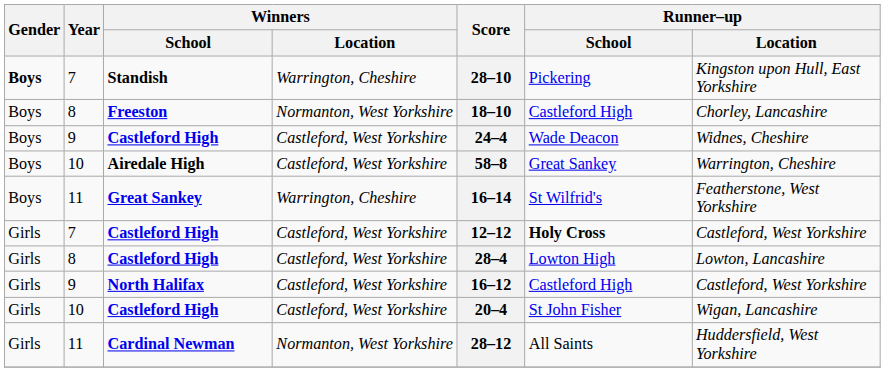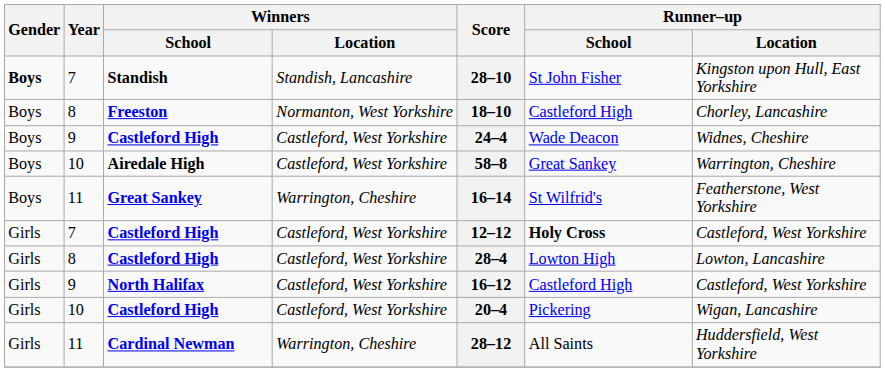Standish | Winners / Location: Warrington, Cheshire -> Standish, Lancashire
Standish | Runner–up / School: Pickering -> St John Fisher
10 / Castleford High | Runner–up / School: St John Fisher -> Pickering
Cardinal Newman | Winners / Location: Normanton, West Yorkshire -> Warrington, Cheshire
